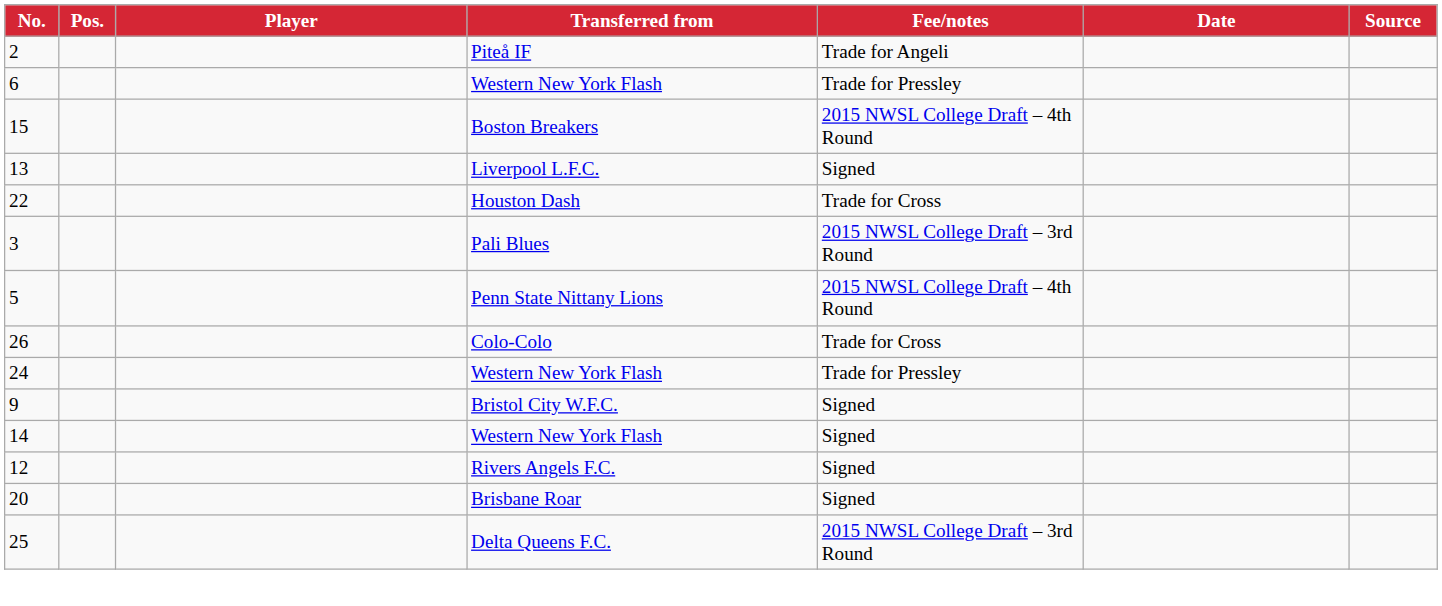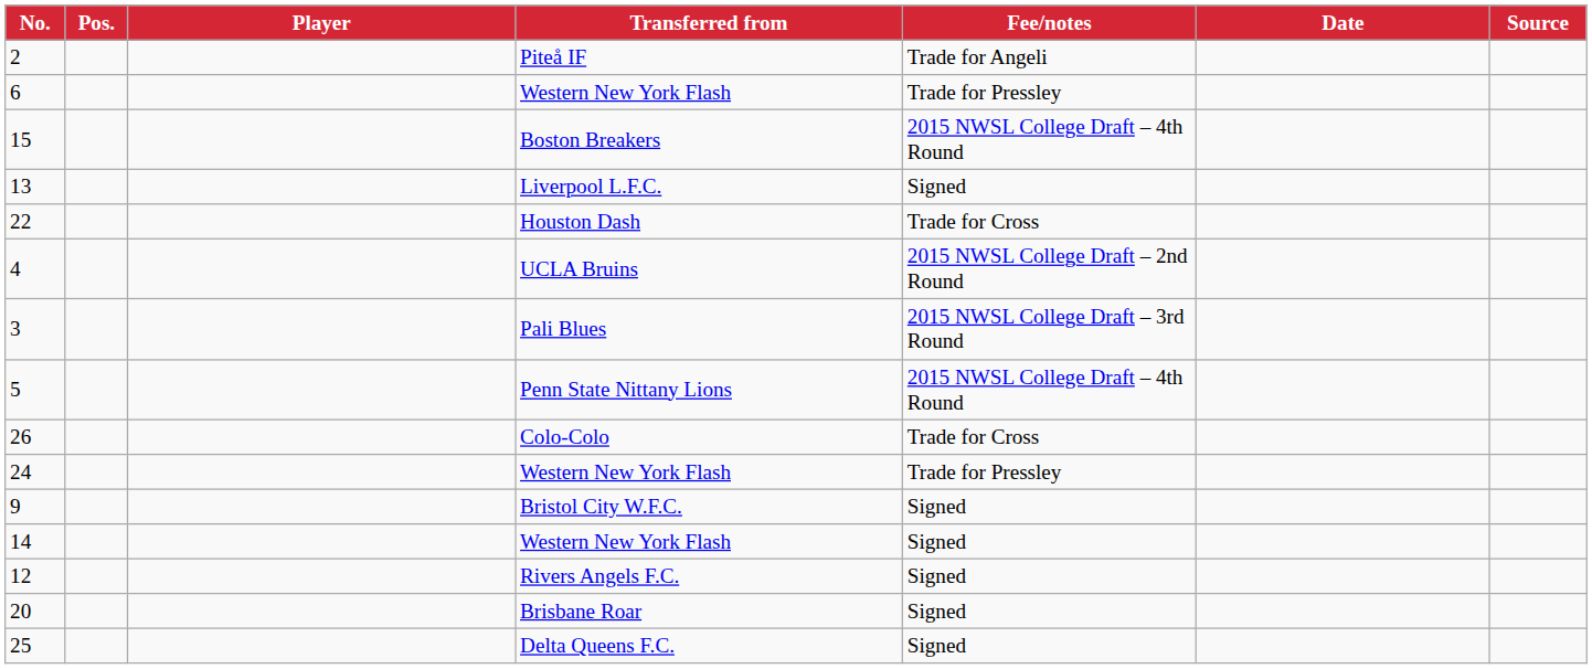+ row: 4 | UCLA Bruins | 2015 NWSL College Draft – 2nd Round
25 | Fee/notes: 2015 NWSL College Draft – 3rd Round -> Signed
